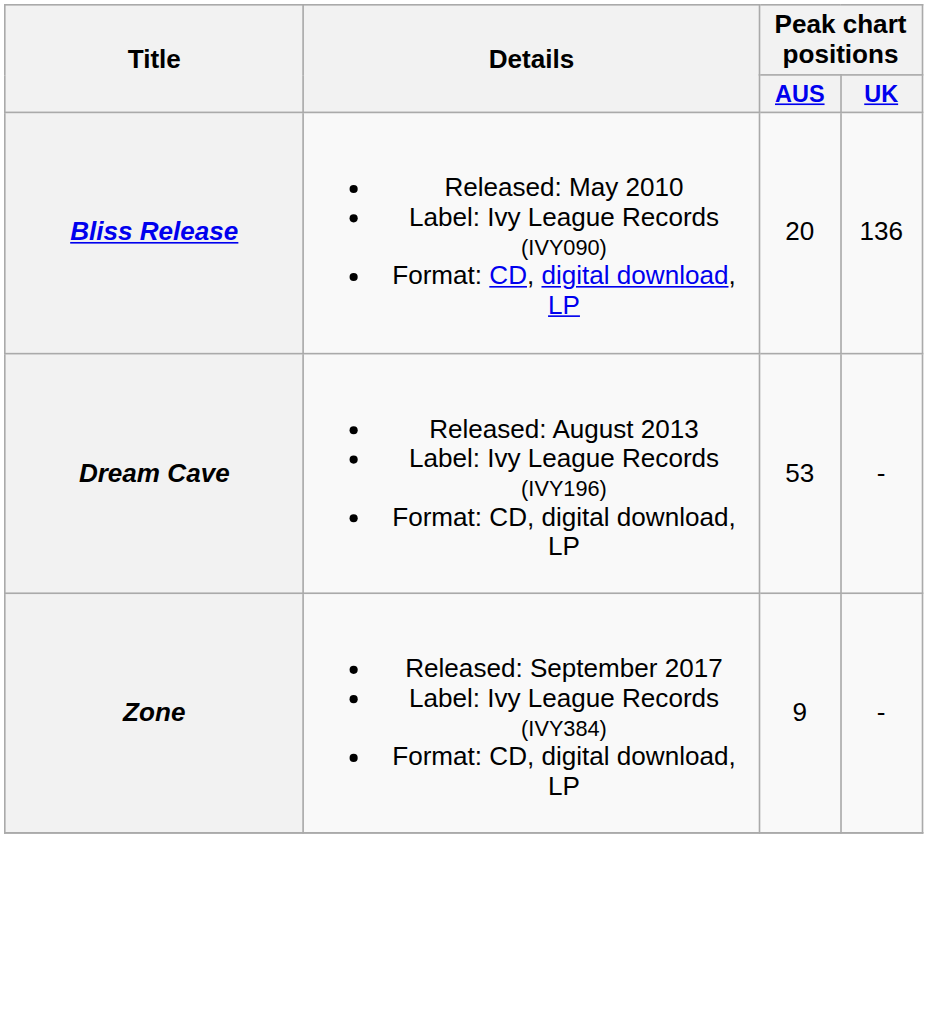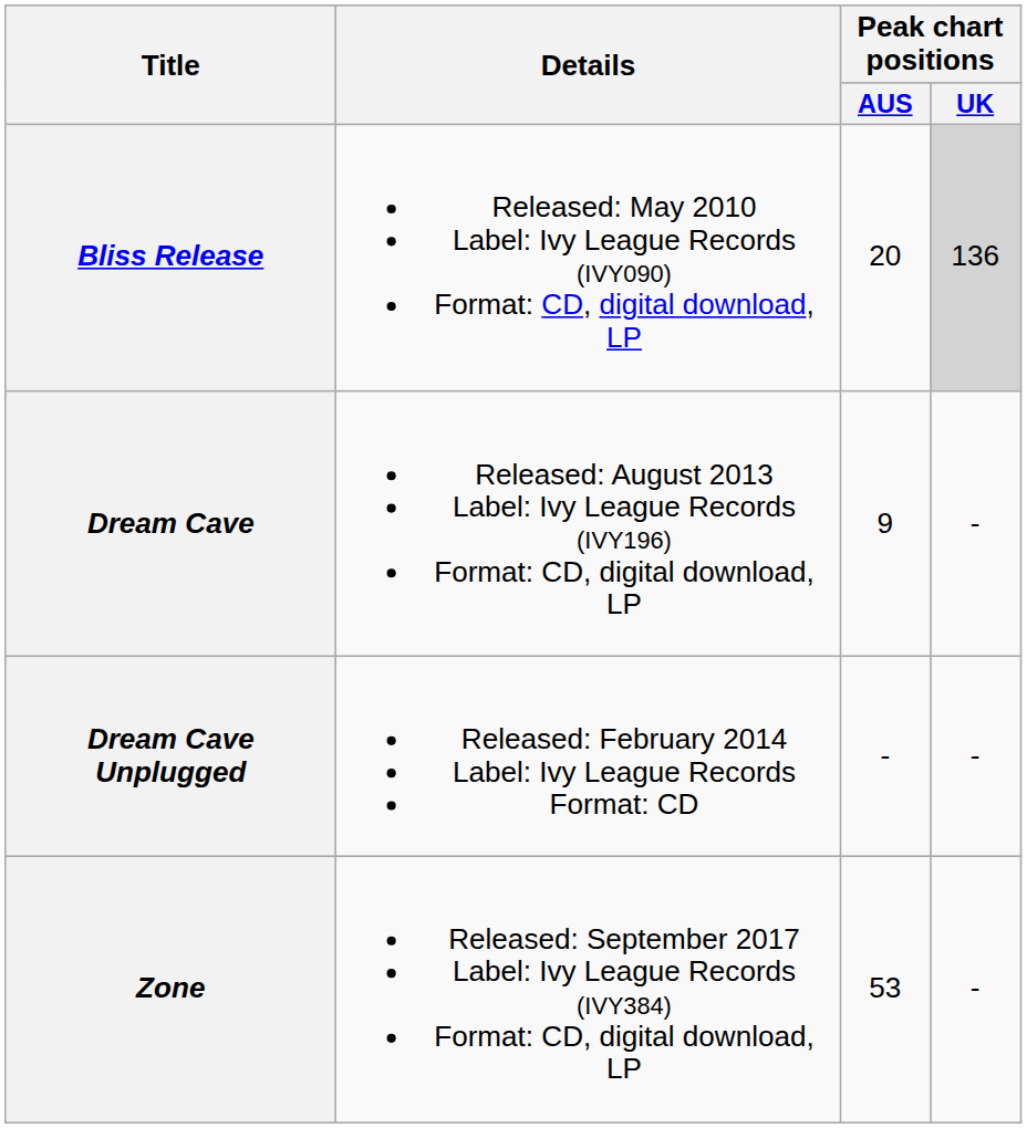Bliss Release | Peak chart positions / UK: no background -> lightgrey background
Dream Cave | Peak chart positions / AUS: 53 -> 9
+ row: Dream Cave Unplugged | Released: February 2014 Label: Ivy League Records Format: CD | - | -
Zone | Peak chart positions / AUS: 9 -> 53
